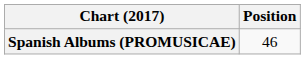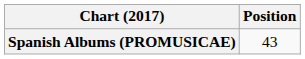Spanish Albums (PROMUSICAE) | Position: 46 -> 43
